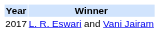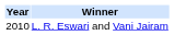L. R. Eswari and Vani Jairam | Year: 2017 -> 2010
